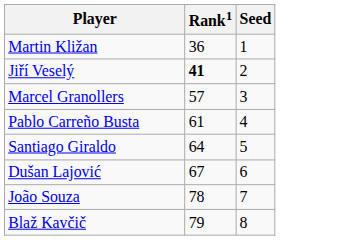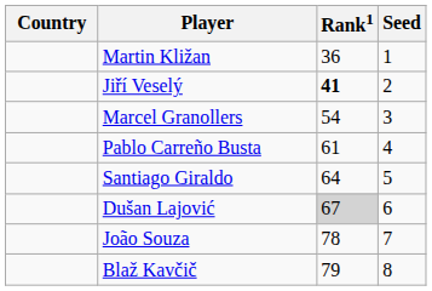+ column: Country
Marcel Granollers | Rank1: 57 -> 54
Dušan Lajović | Rank1: no background -> lightgrey background
